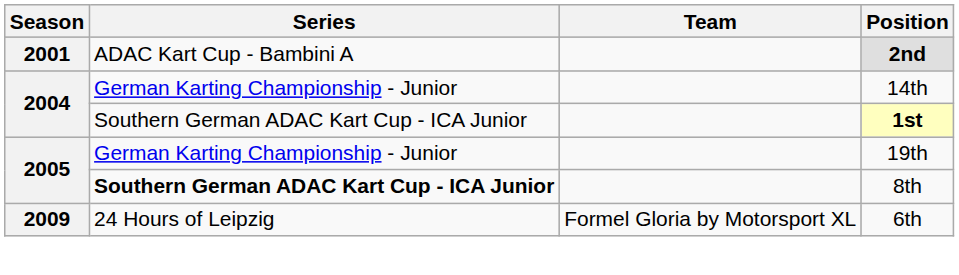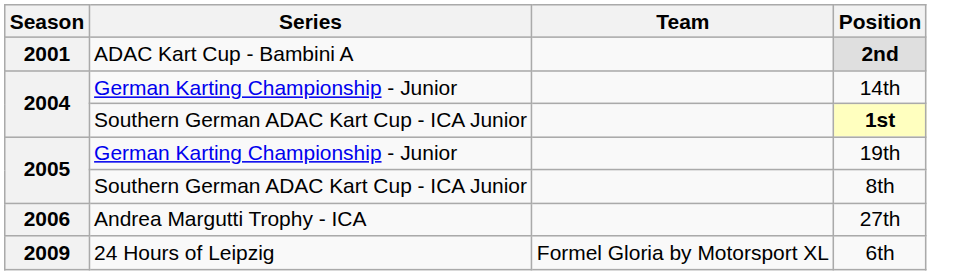8th | Series: bold -> normal
+ row: 2006 | Andrea Margutti Trophy - ICA | 27th
